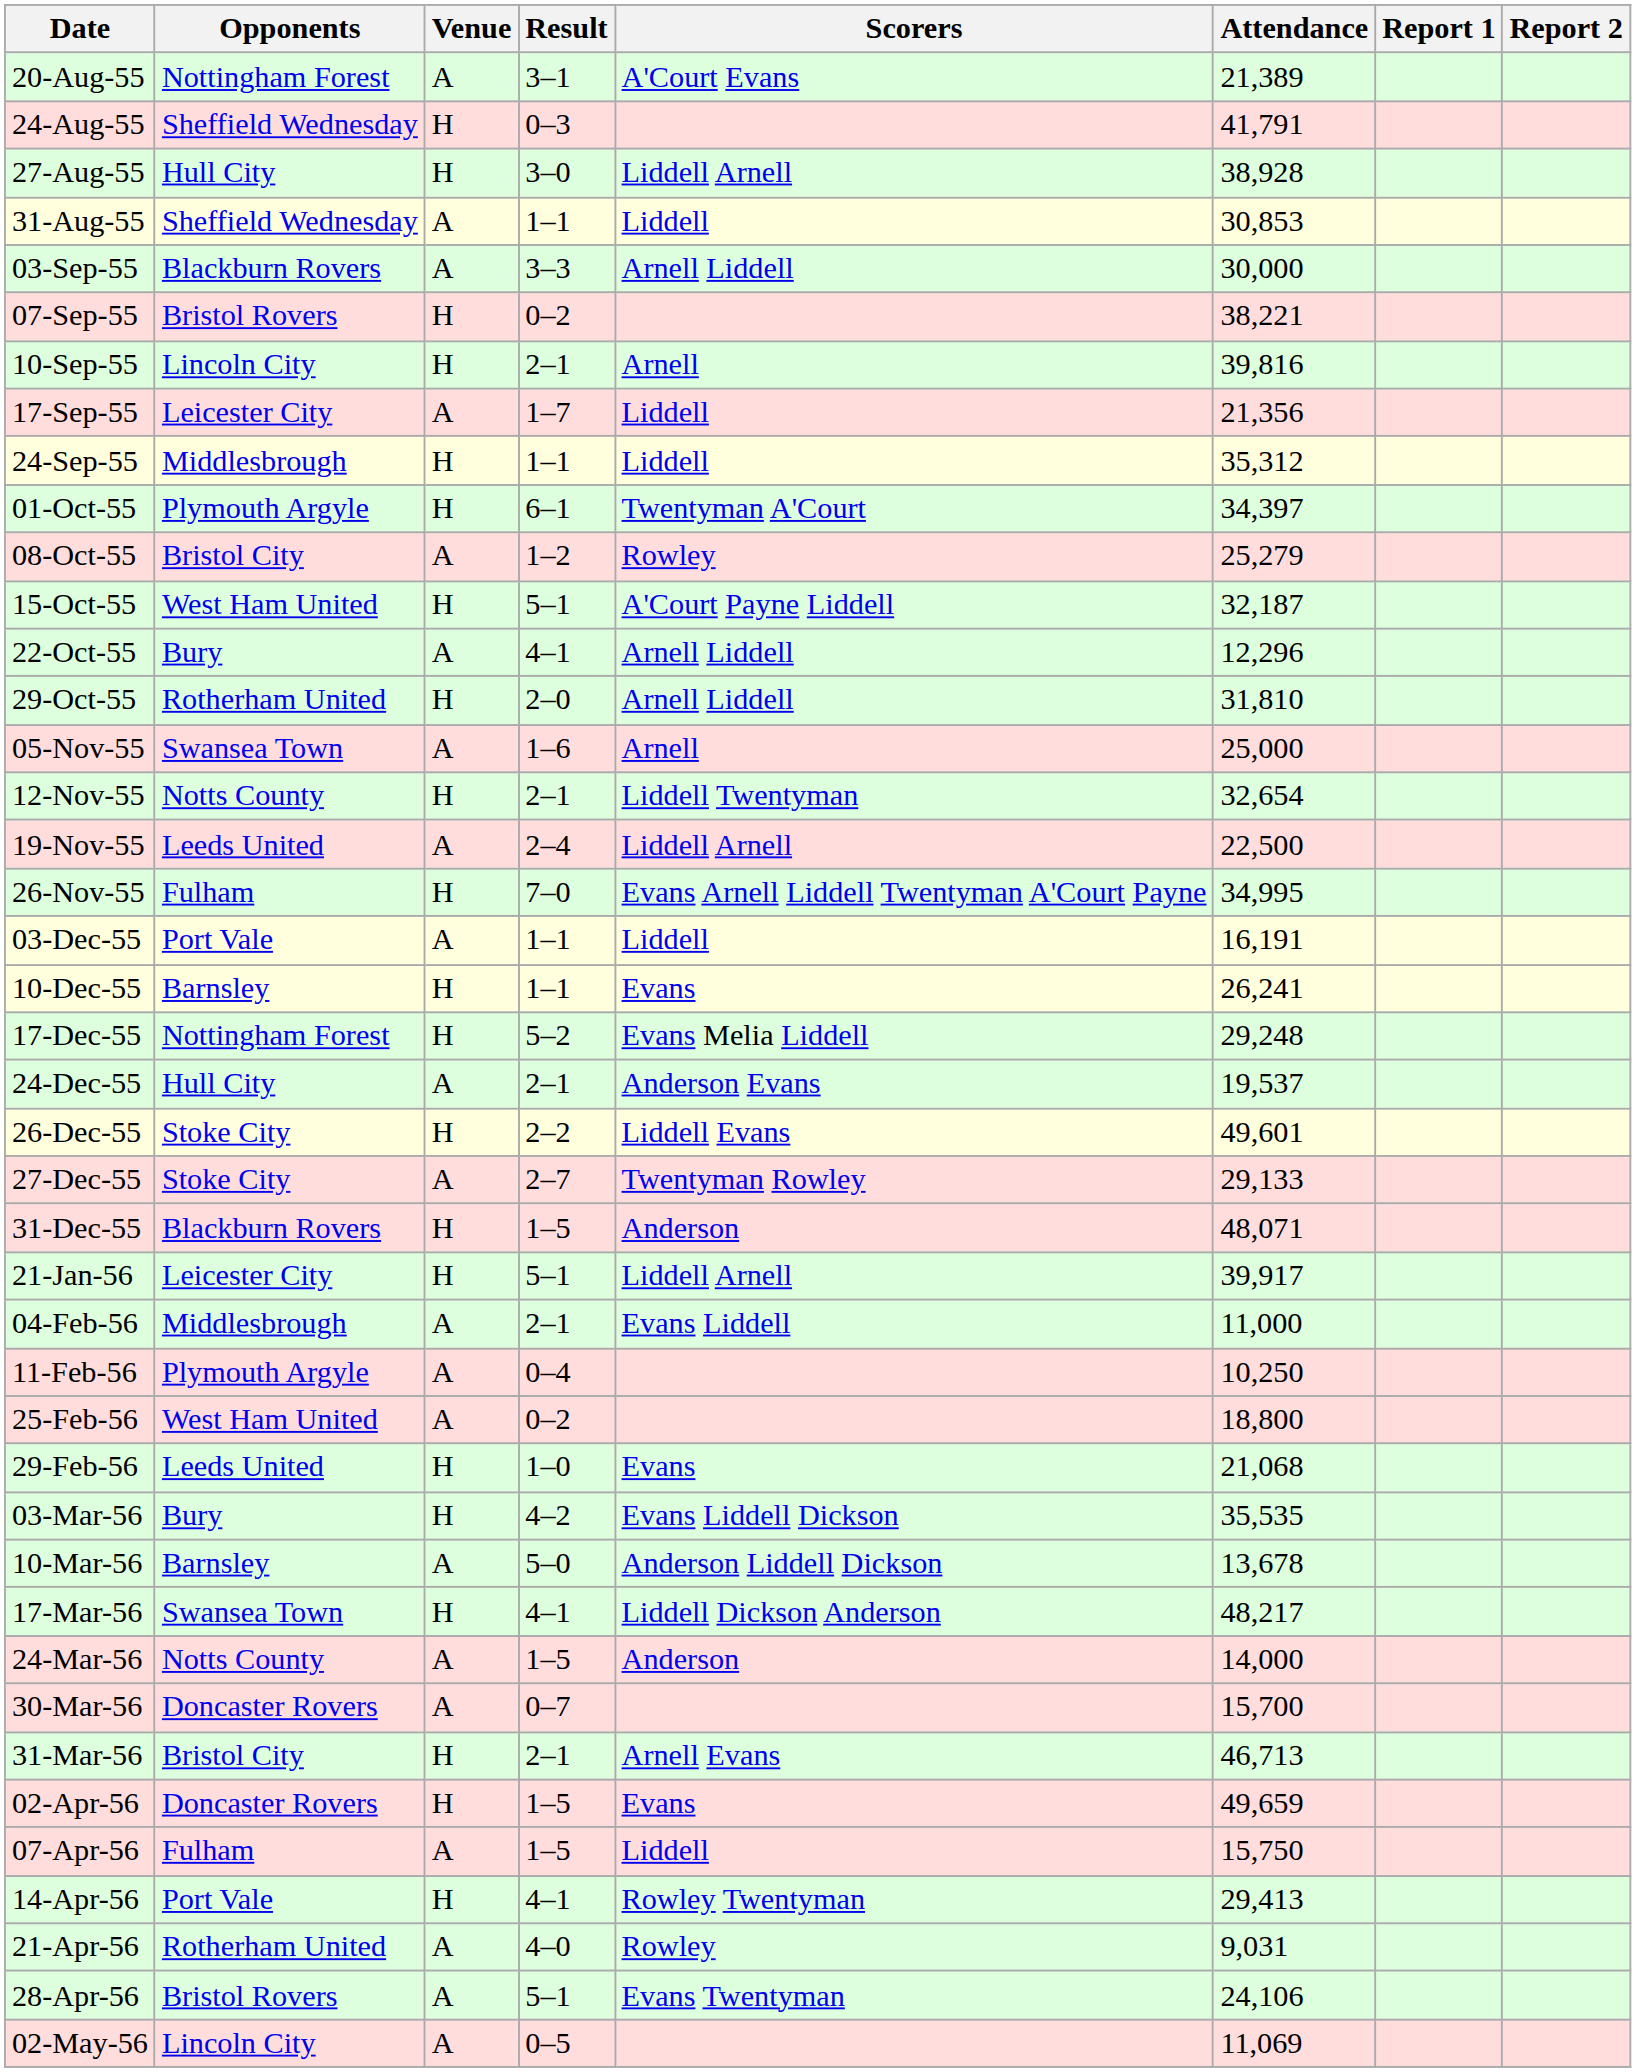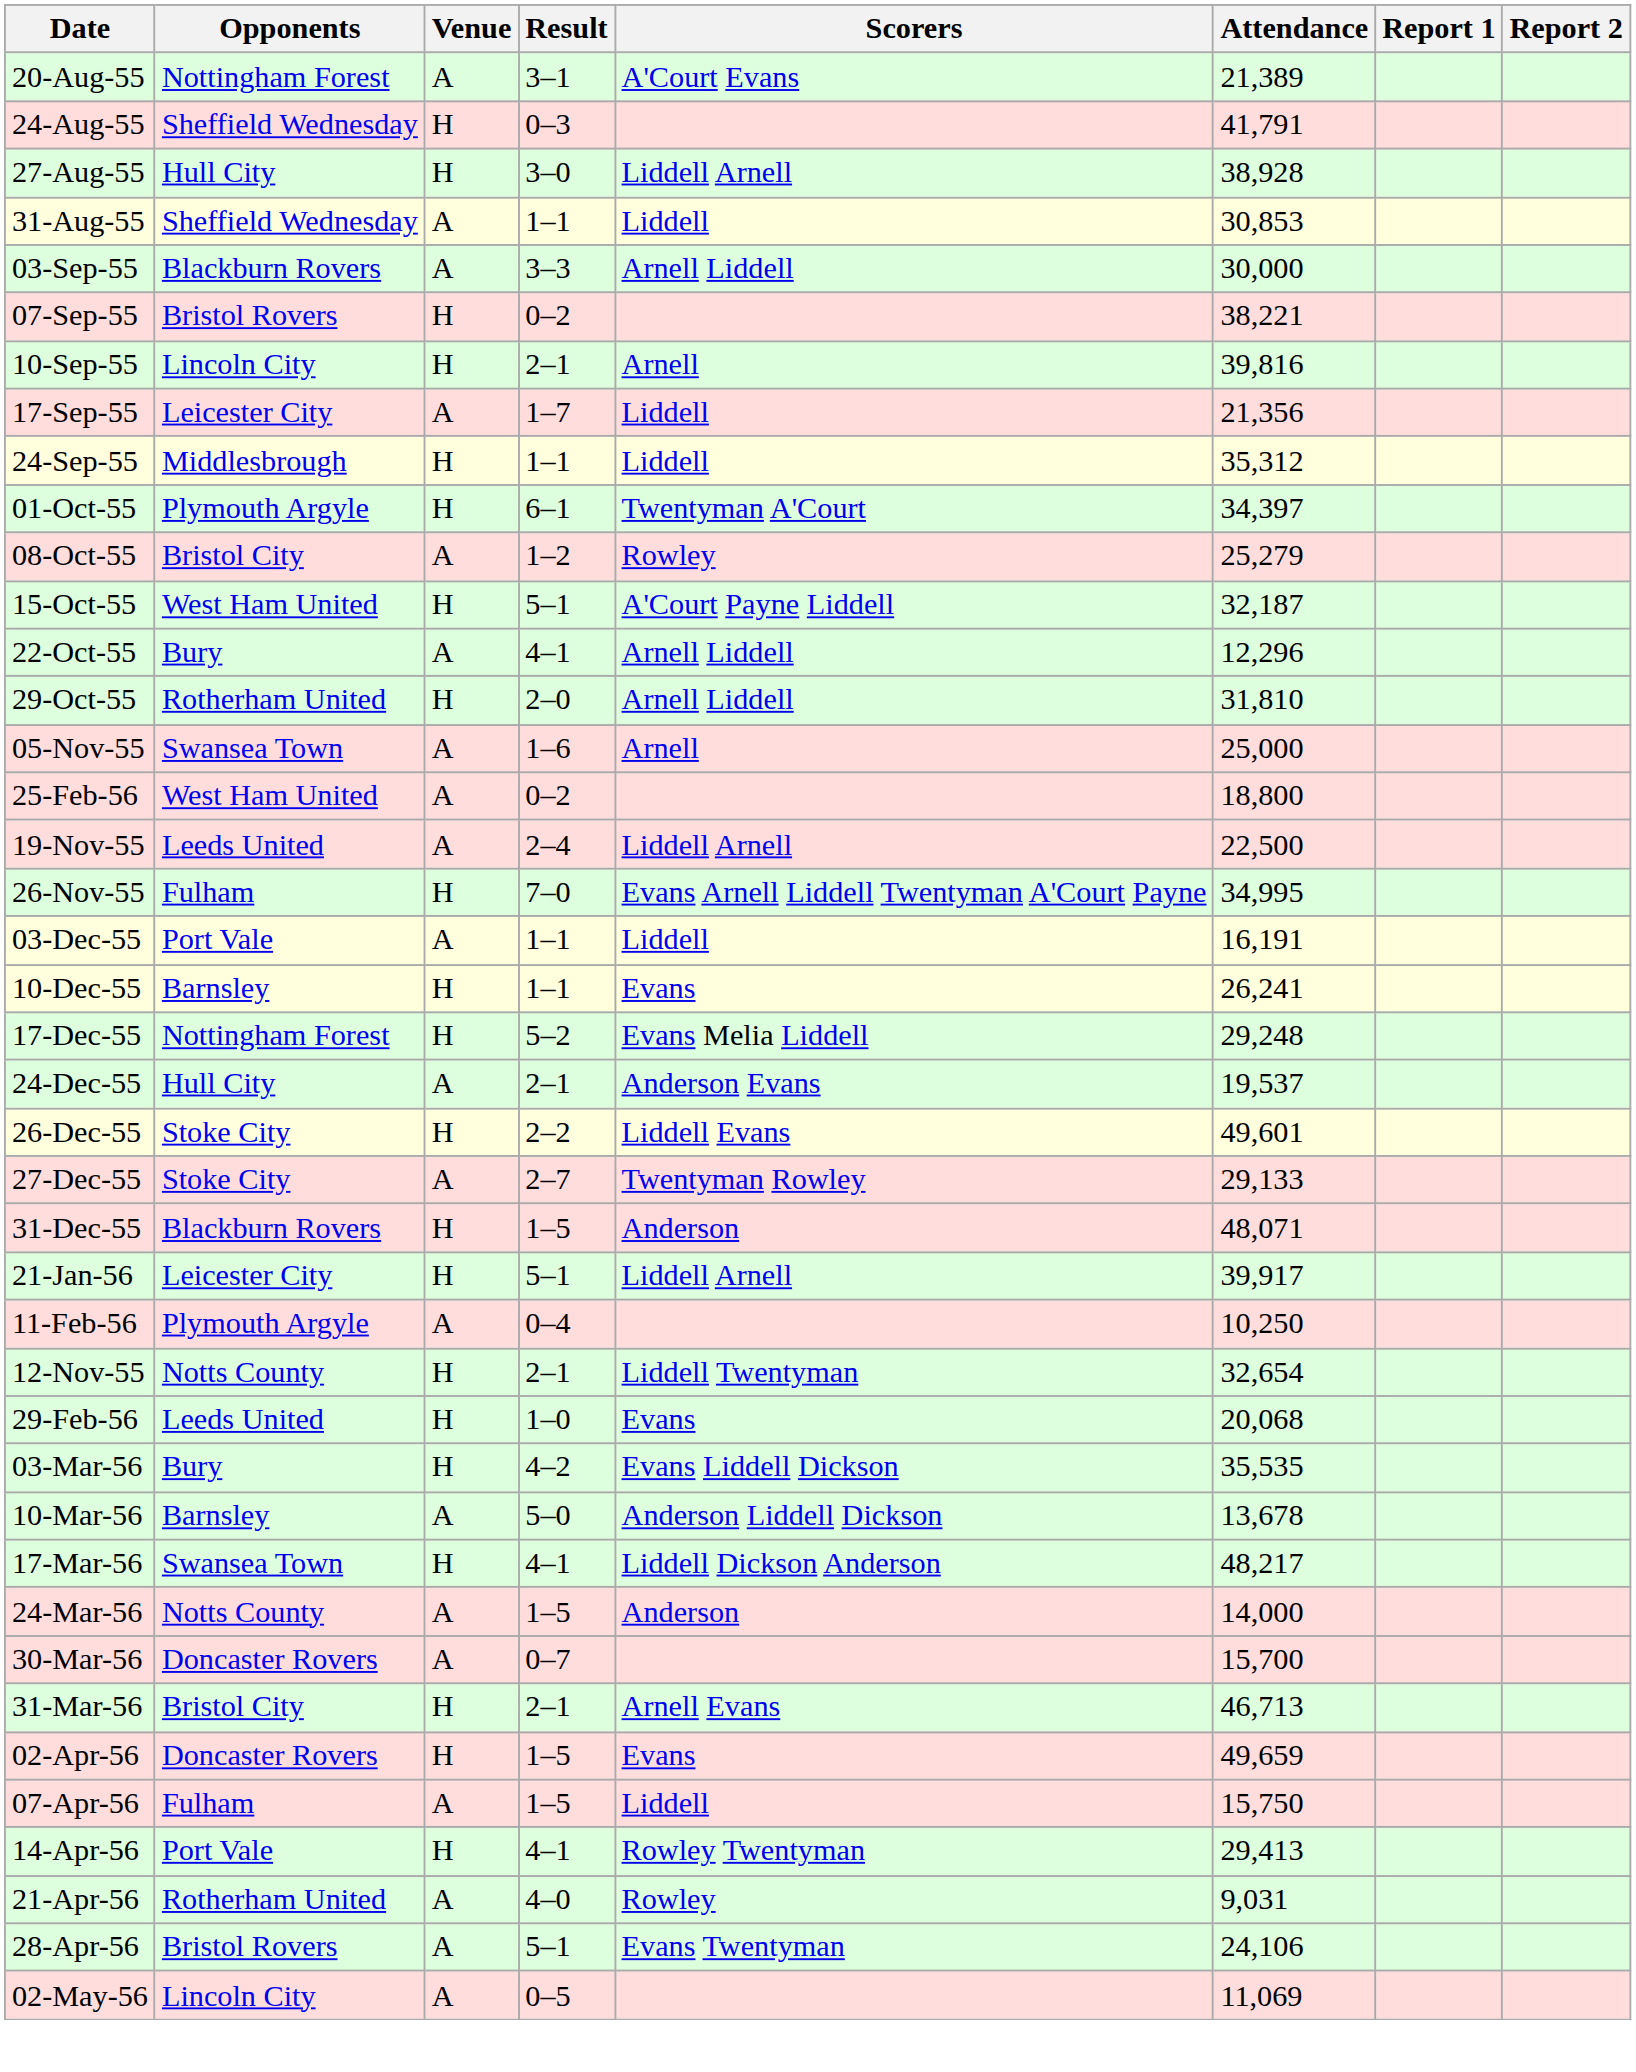rows swapped: 12-Nov-55 <-> 25-Feb-56
- row: 04-Feb-56 | Middlesbrough | A | 2–1 | Evans Liddell | 11,000
29-Feb-56 | Attendance: 21,068 -> 20,068
